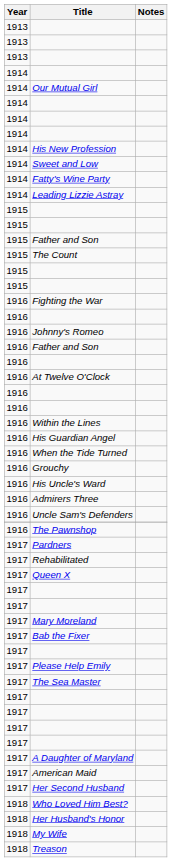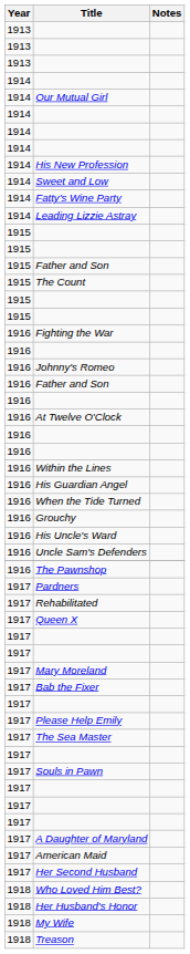- row: 1916 | Admirers Three
+ row: 1917 | Souls in Pawn
